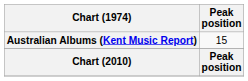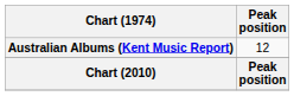Australian Albums (Kent Music Report) | Peak position: 15 -> 12
